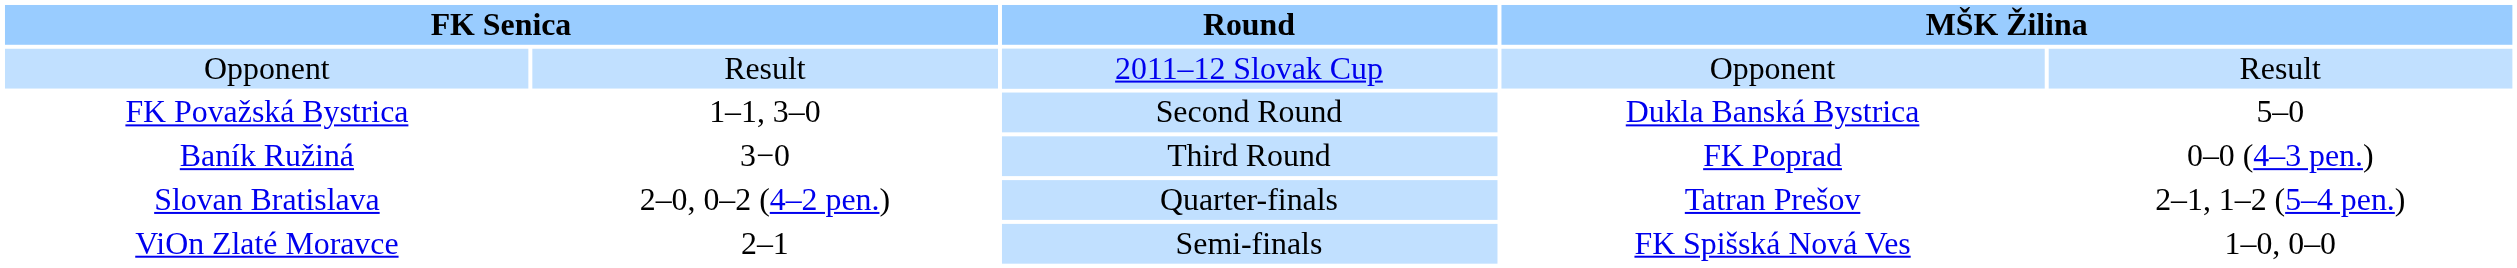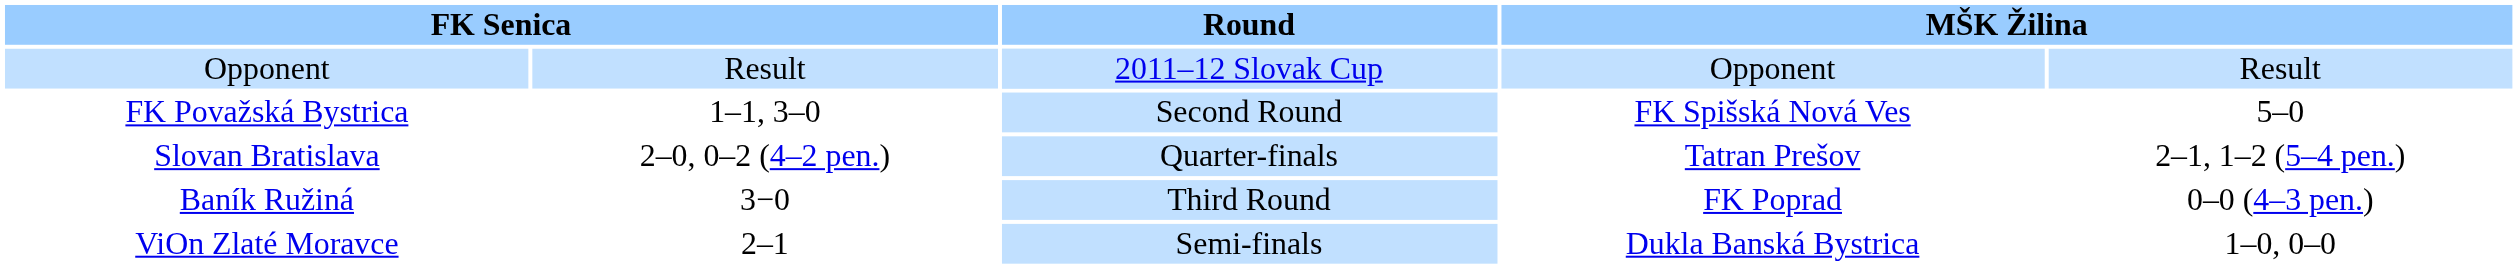FK Považská Bystrica | column 4: Dukla Banská Bystrica -> FK Spišská Nová Ves
rows swapped: Baník Ružiná <-> Slovan Bratislava
ViOn Zlaté Moravce | column 4: FK Spišská Nová Ves -> Dukla Banská Bystrica
